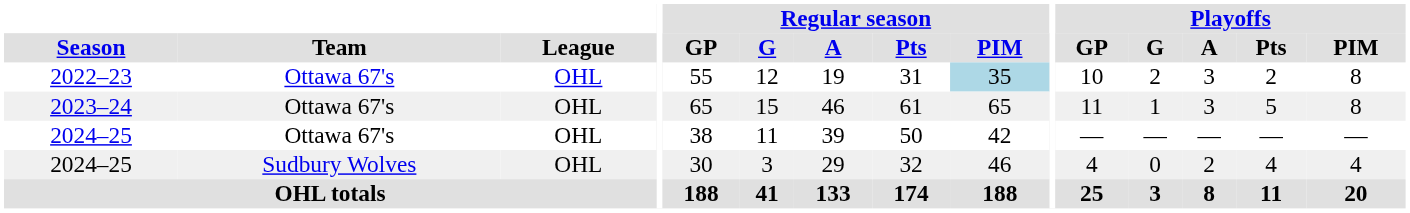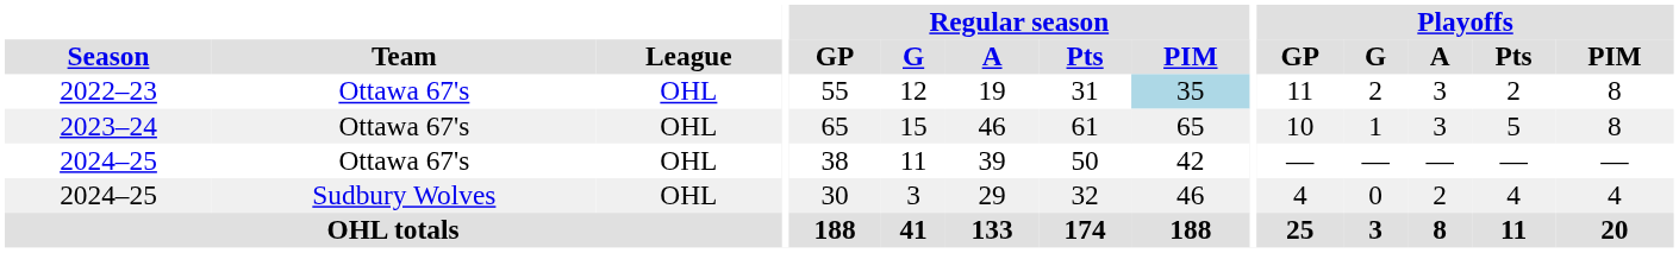2022–23 | Playoffs / GP: 10 -> 11
2023–24 | Playoffs / GP: 11 -> 10
